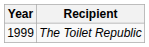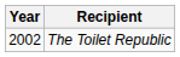The Toilet Republic | Year: 1999 -> 2002
